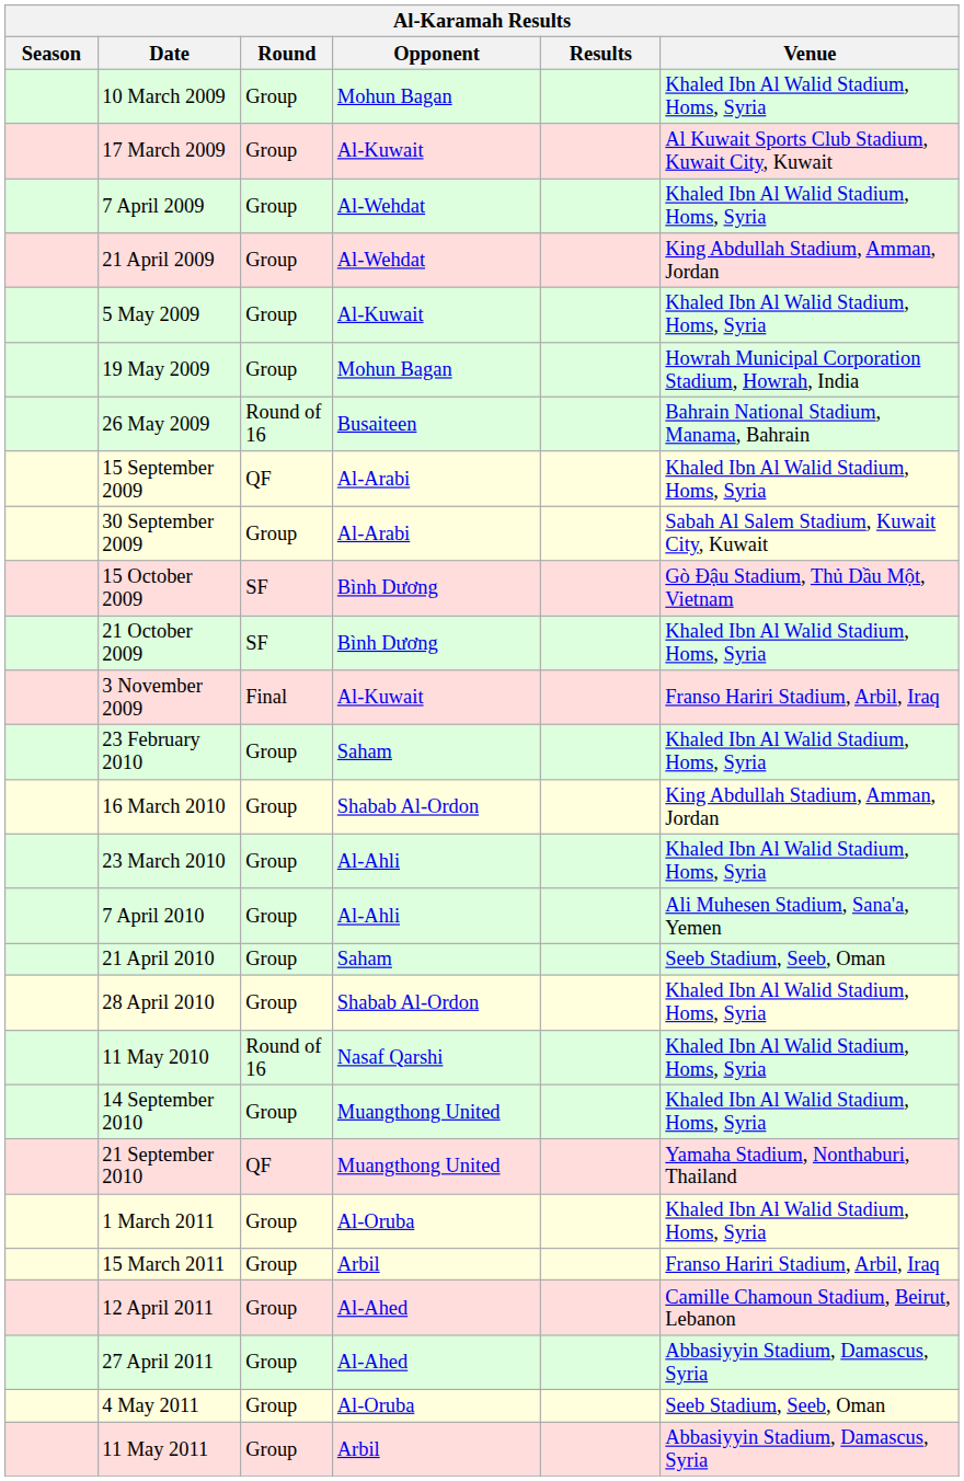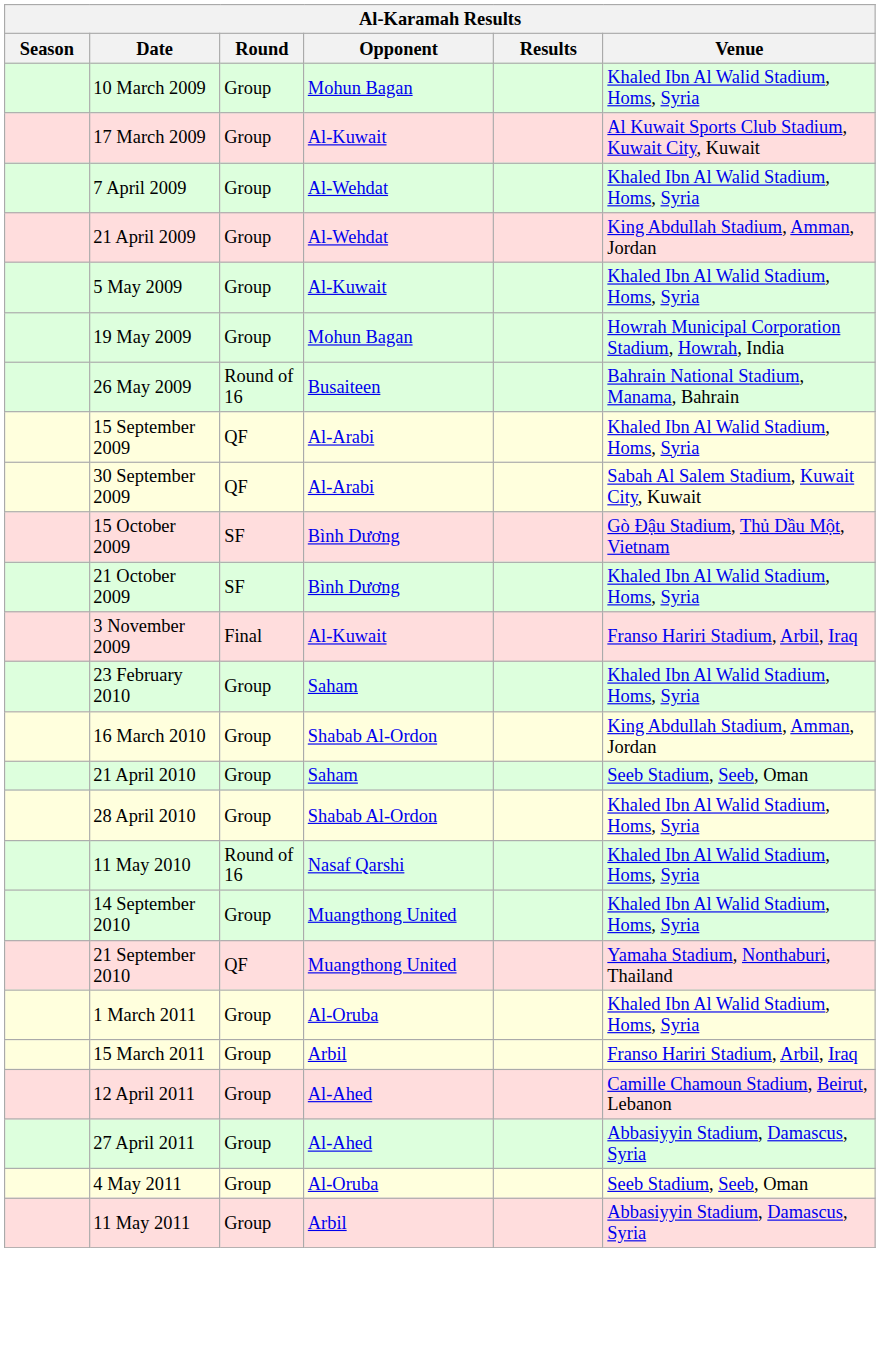30 September 2009 | Round: Group -> QF
- row: 23 March 2010 | Group | Al-Ahli | Khaled Ibn Al Walid Stadium, Homs, Syria
- row: 7 April 2010 | Group | Al-Ahli | Ali Muhesen Stadium, Sana'a, Yemen
